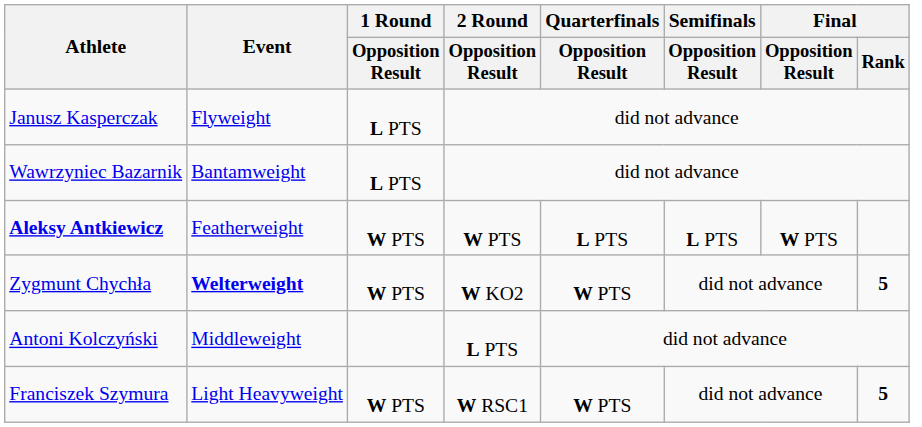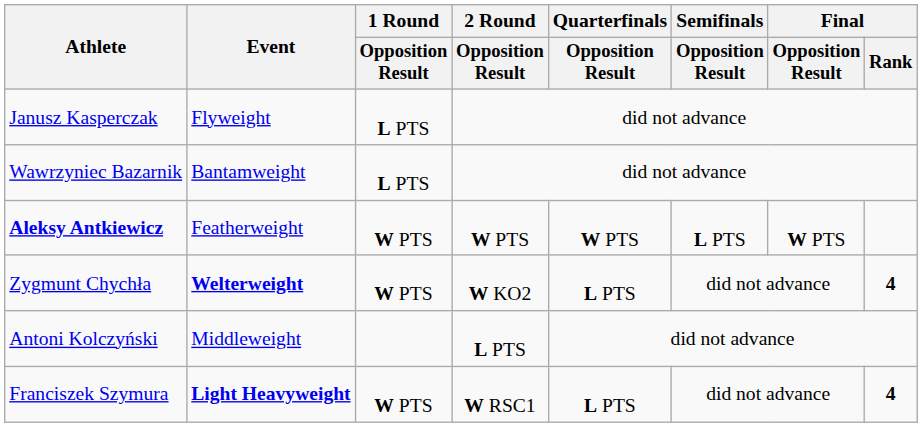Aleksy Antkiewicz | Quarterfinals / Opposition Result: L PTS -> W PTS
Zygmunt Chychła | Quarterfinals / Opposition Result: W PTS -> L PTS
Zygmunt Chychła | Final / Rank: 5 -> 4
Franciszek Szymura | Event: normal -> bold
Franciszek Szymura | Quarterfinals / Opposition Result: W PTS -> L PTS
Franciszek Szymura | Final / Rank: 5 -> 4
